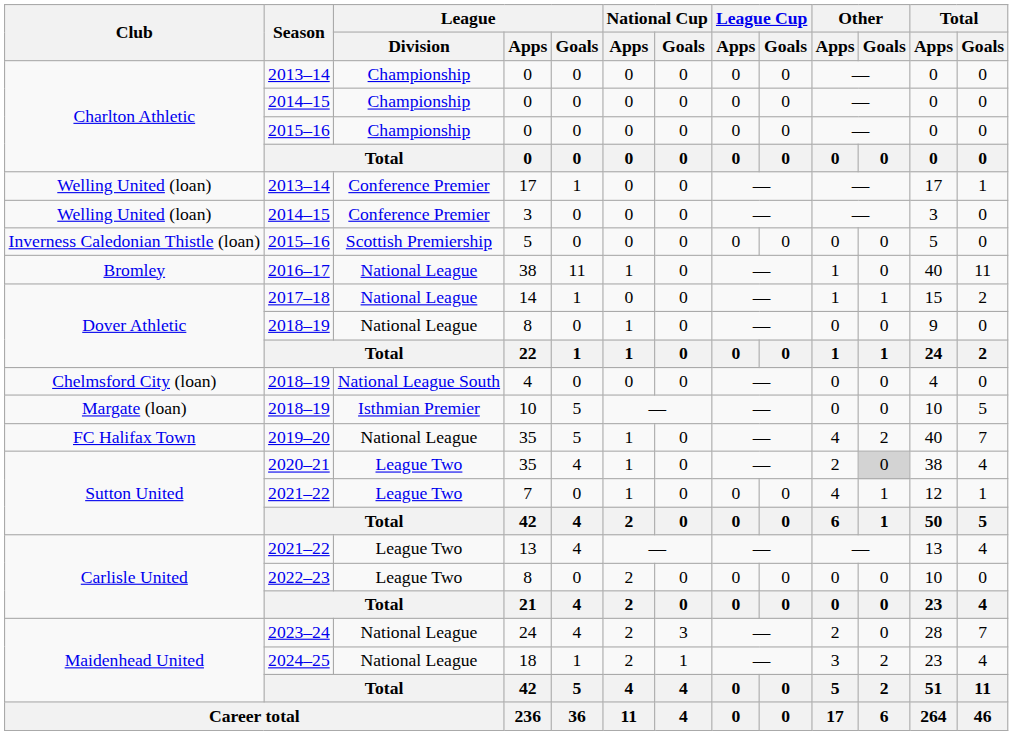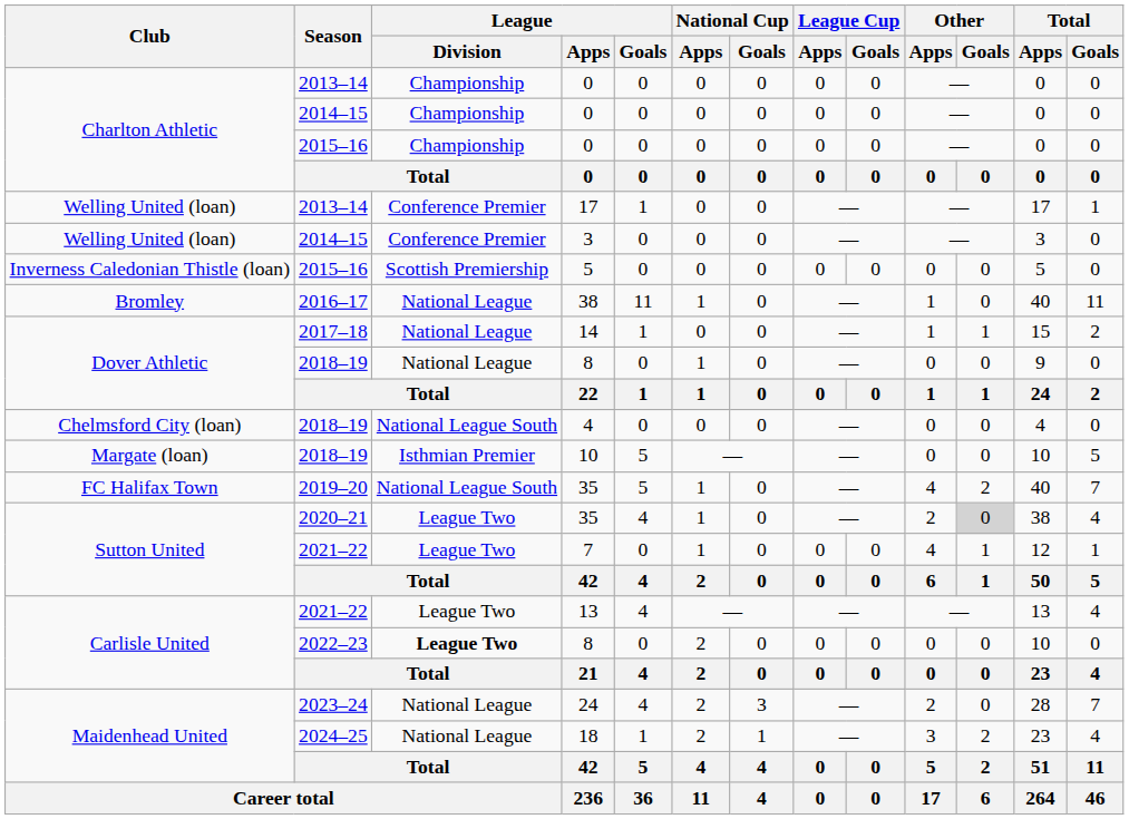2019–20 / 35 | League / Division: National League -> National League South
2022–23 / 8 | League / Division: normal -> bold
